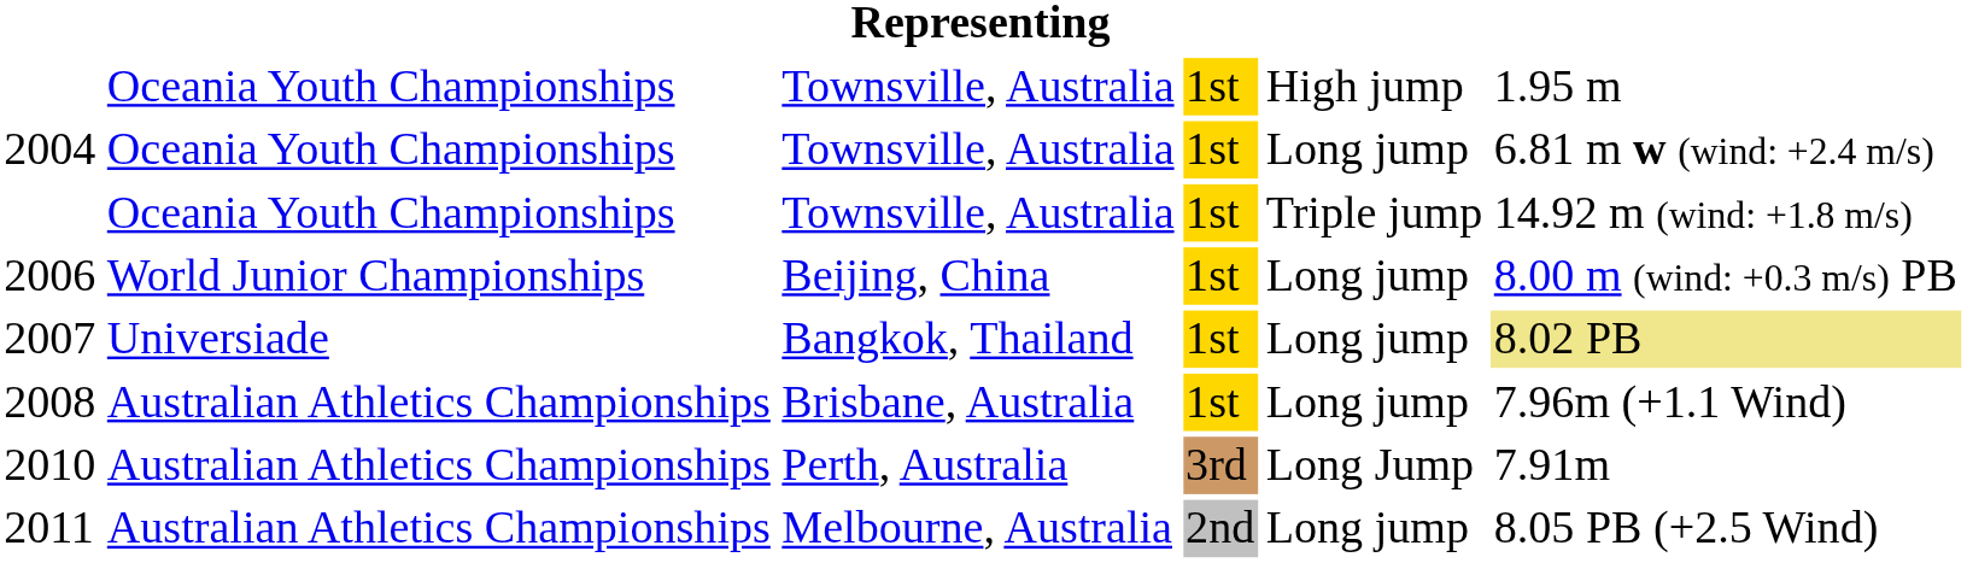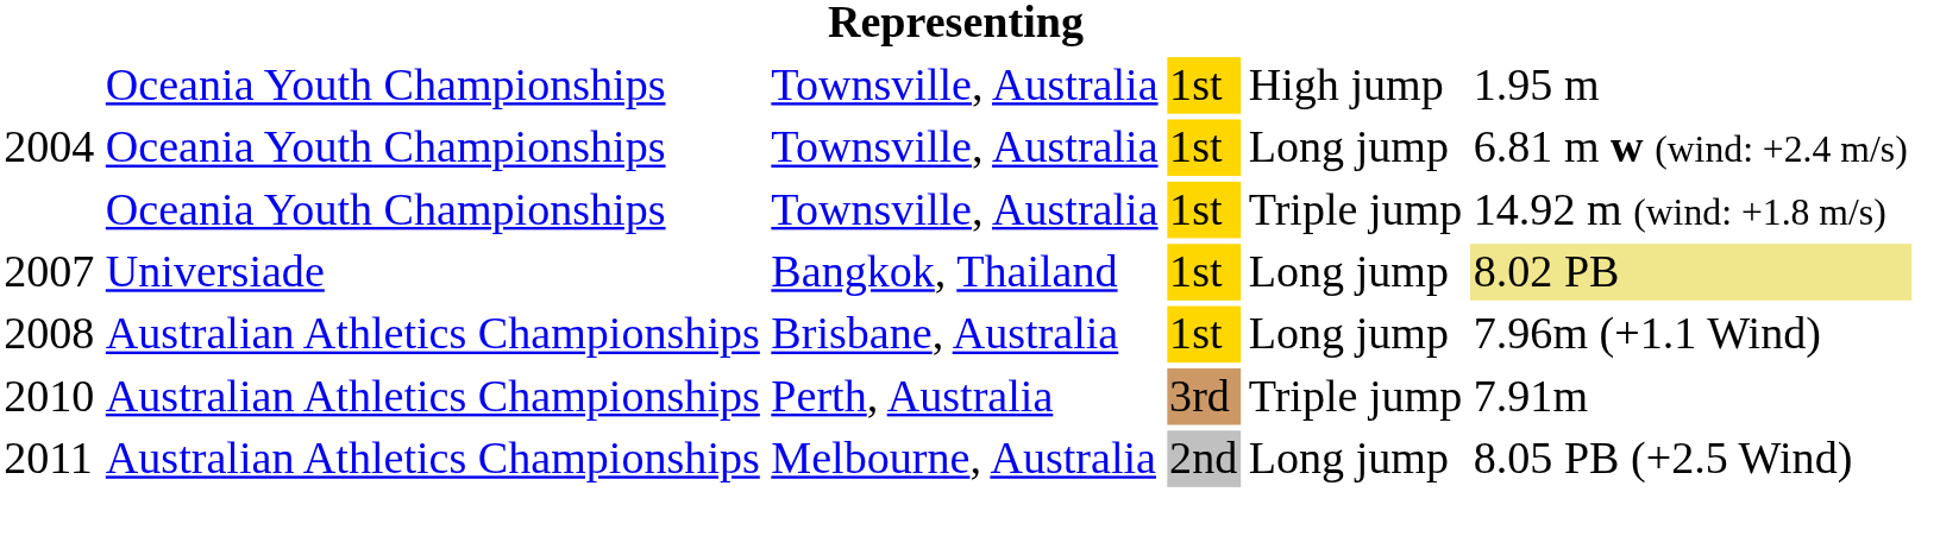- row: 2006 | World Junior Championships | Beijing, China | 1st | Long jump | 8.00 m (wind: +0.3 m/s) PB
2010 | column 5: Long Jump -> Triple jump
